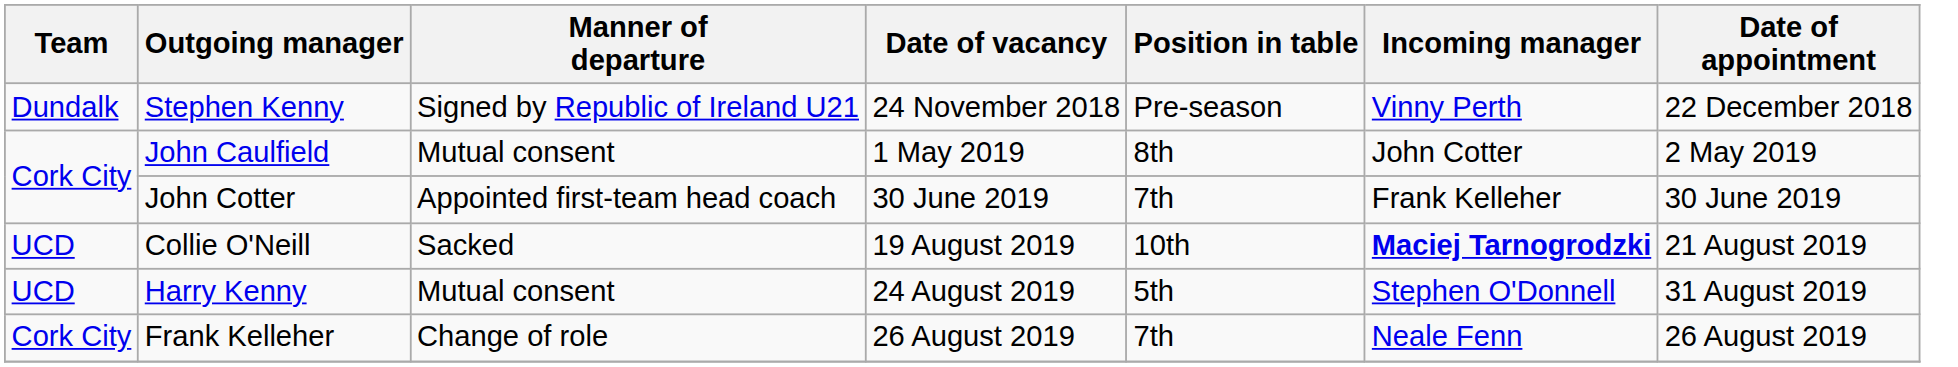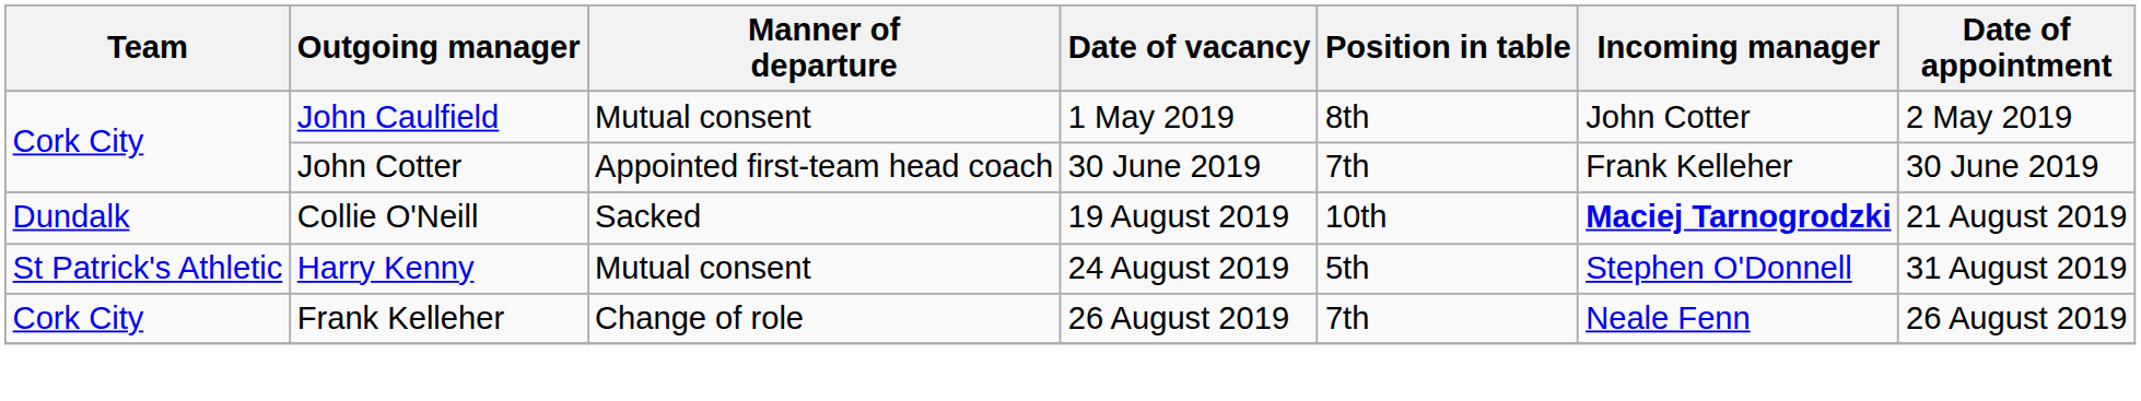- row: Dundalk | Stephen Kenny | Signed by Republic of Ireland U21 | 24 November 2018 | Pre-season | Vinny Perth | 22 December 2018
Collie O'Neill | Team: UCD -> Dundalk
Harry Kenny | Team: UCD -> St Patrick's Athletic
